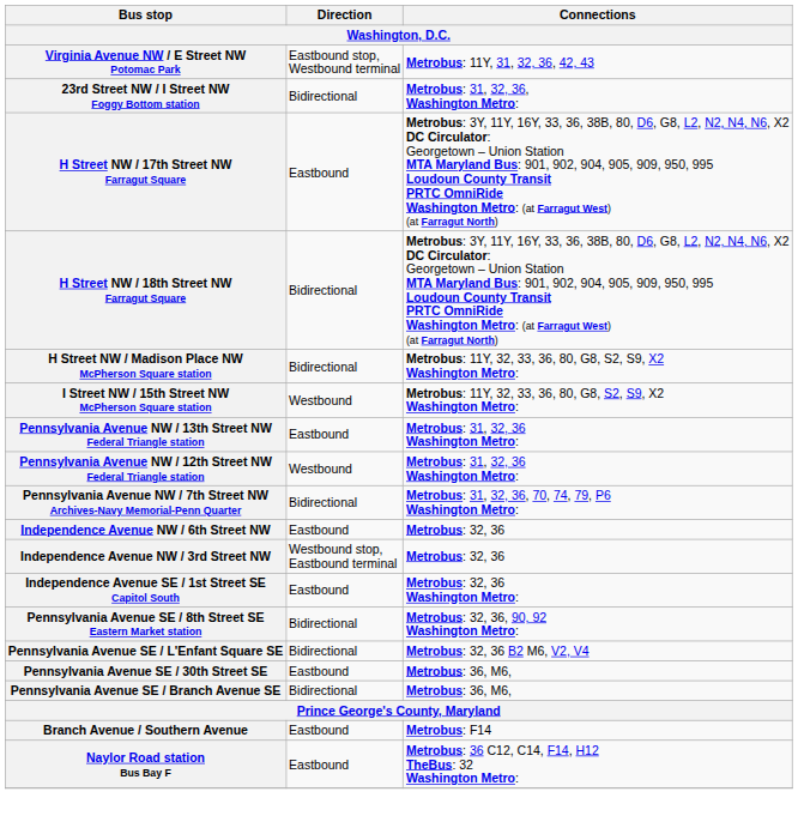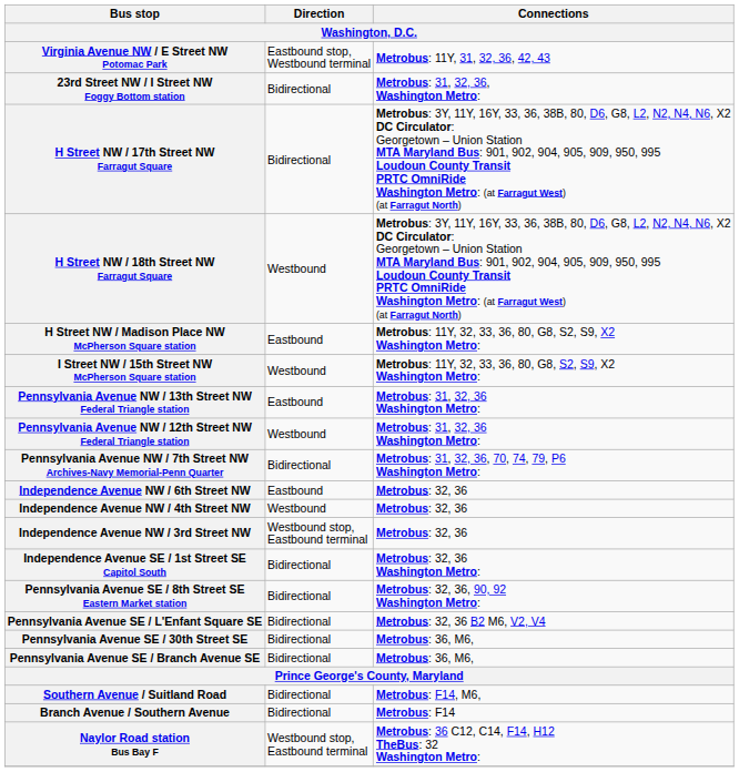H Street NW / 17th Street NW Farragut Square | Direction: Eastbound -> Bidirectional
H Street NW / 18th Street NW Farragut Square | Direction: Bidirectional -> Westbound
H Street NW / Madison Place NW McPherson Square station | Direction: Bidirectional -> Eastbound
+ row: Independence Avenue NW / 4th Street NW | Westbound | Metrobus: 32, 36
Independence Avenue SE / 1st Street SE Capitol South | Direction: Eastbound -> Bidirectional
Pennsylvania Avenue SE / 30th Street SE | Direction: Eastbound -> Bidirectional
+ row: Southern Avenue / Suitland Road | Bidirectional | Metrobus: F14, M6,
Branch Avenue / Southern Avenue | Direction: Eastbound -> Bidirectional
Naylor Road station Bus Bay F | Direction: Eastbound -> Westbound stop, Eastbound terminal
